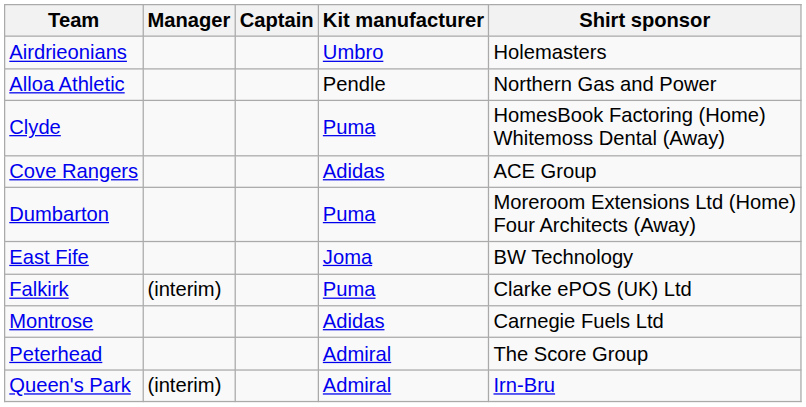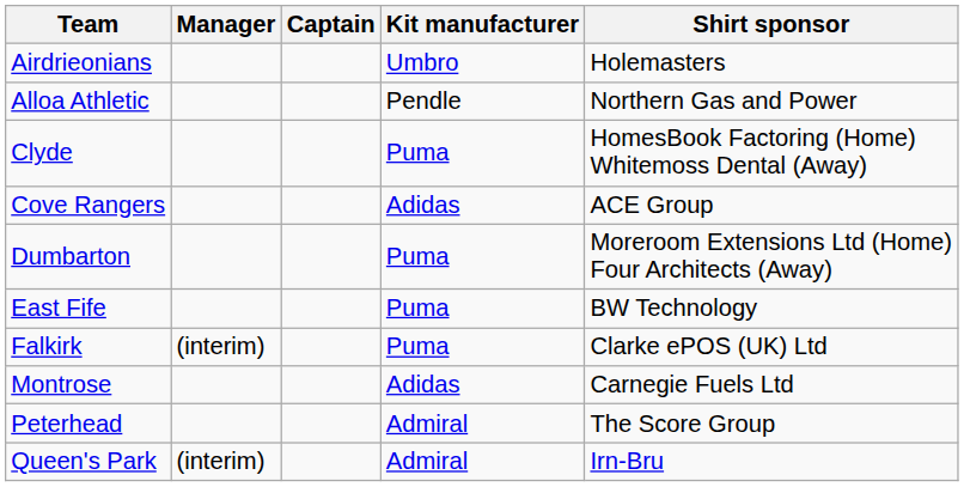East Fife | Kit manufacturer: Joma -> Puma
